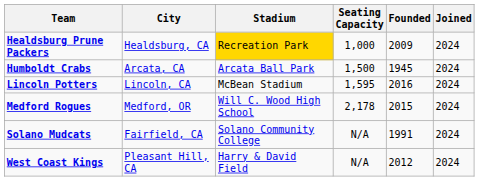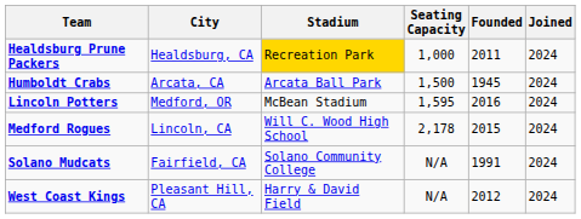Healdsburg Prune Packers | Founded: 2009 -> 2011
Lincoln Potters | City: Lincoln, CA -> Medford, OR
Medford Rogues | City: Medford, OR -> Lincoln, CA
